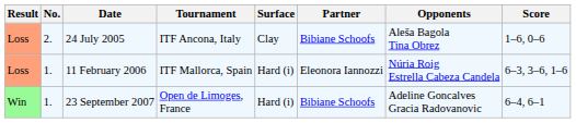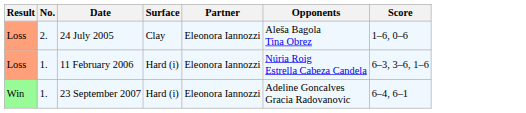- column: Tournament | ITF Ancona, Italy | ITF Mallorca, Spain | Open de Limoges, France
24 July 2005 | Partner: Bibiane Schoofs -> Eleonora Iannozzi
23 September 2007 | Partner: Bibiane Schoofs -> Eleonora Iannozzi
